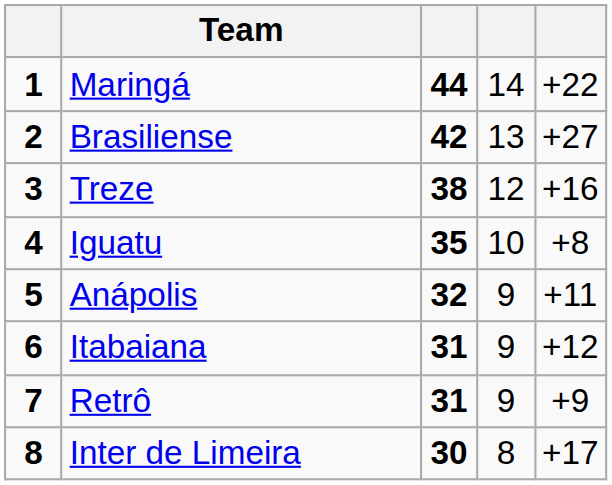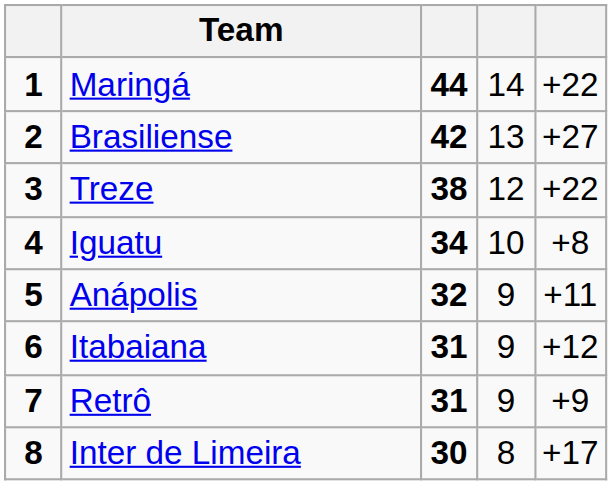Treze | column 5: +16 -> +22
Iguatu | column 3: 35 -> 34
